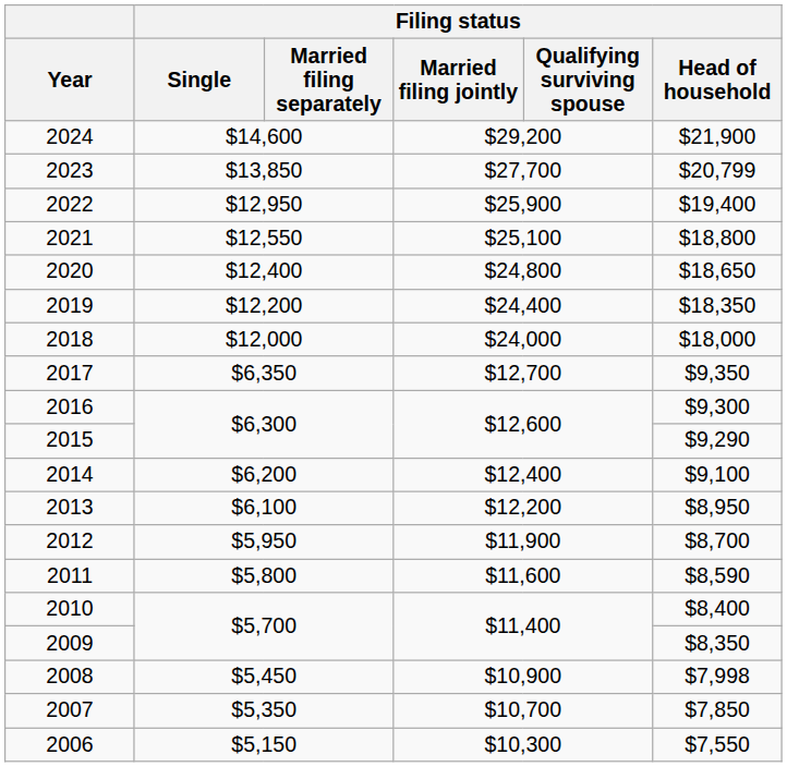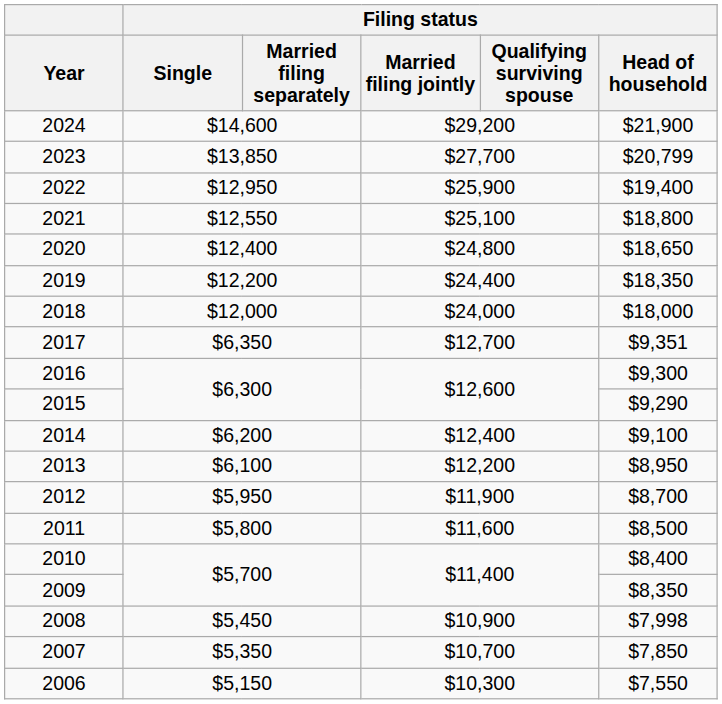2017 | Filing status / Head of household: $9,350 -> $9,351
2011 | Filing status / Head of household: $8,590 -> $8,500
